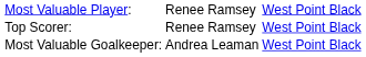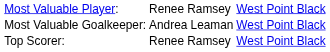rows swapped: Most Valuable Goalkeeper: <-> Top Scorer:
